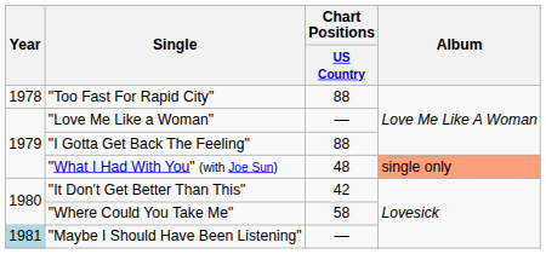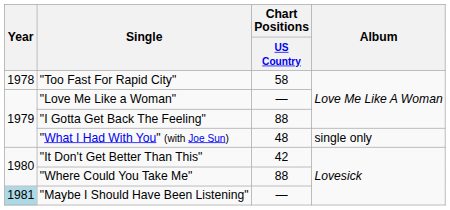"Too Fast For Rapid City" | Chart Positions / US Country: 88 -> 58
"What I Had With You" (with Joe Sun) | Album: lightsalmon background -> no background
"Where Could You Take Me" | Chart Positions / US Country: 58 -> 88
